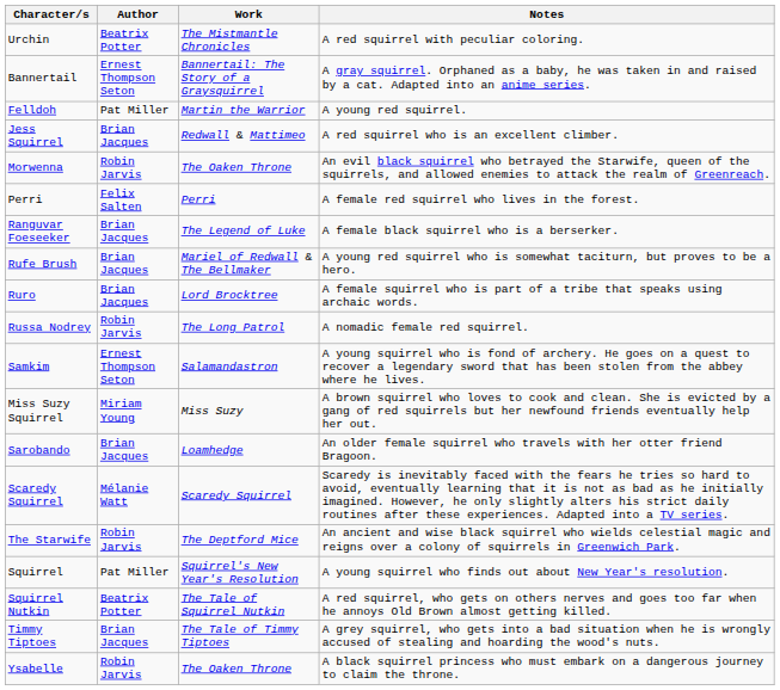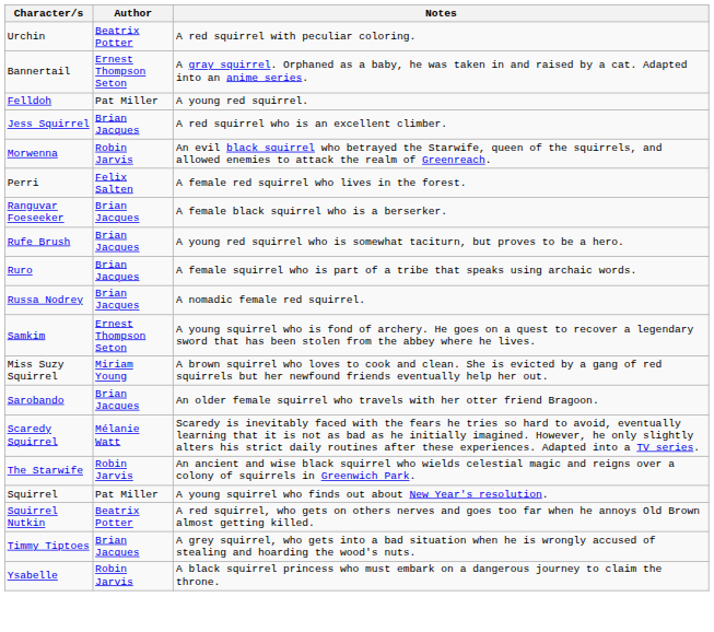- column: Work | The Mistmantle Chronicles | Bannertail: The Story of a Graysquirrel | Martin the Warrior | Redwall & Mattimeo | The Oaken Throne | Perri | The Legend of Luke | Mariel of Redwall & The Bellmaker | Lord Brocktree | The Long Patrol | Salamandastron | Miss Suzy | Loamhedge | Scaredy Squirrel | The Deptford Mice | Squirrel's New Year's Resolution | The Tale of Squirrel Nutkin | The Tale of Timmy Tiptoes | The Oaken Throne
Russa Nodrey | Author: Robin Jarvis -> Brian Jacques
